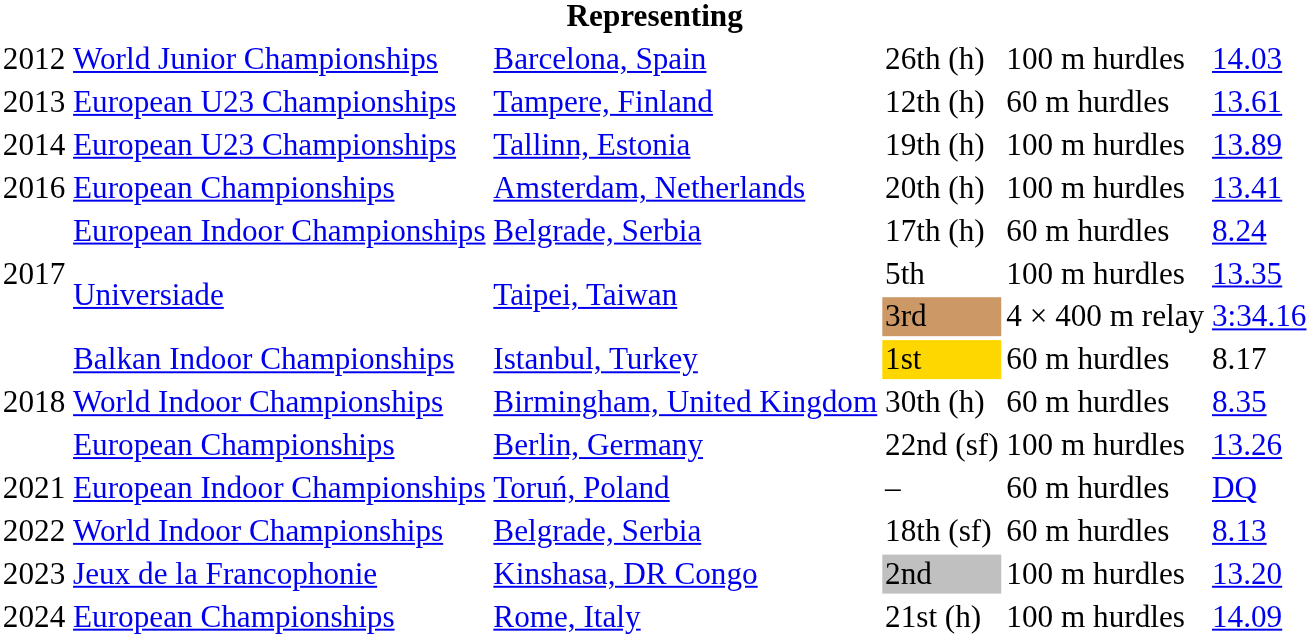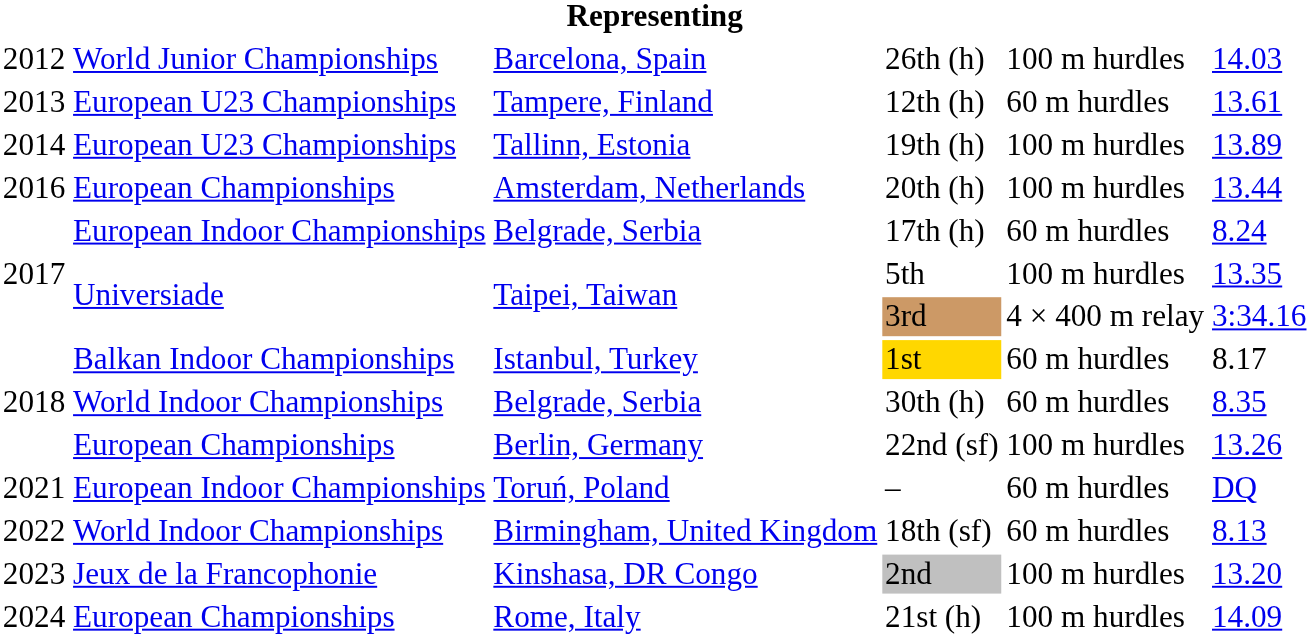20th (h) | column 6: 13.41 -> 13.44
30th (h) | column 3: Birmingham, United Kingdom -> Belgrade, Serbia
18th (sf) | column 3: Belgrade, Serbia -> Birmingham, United Kingdom
